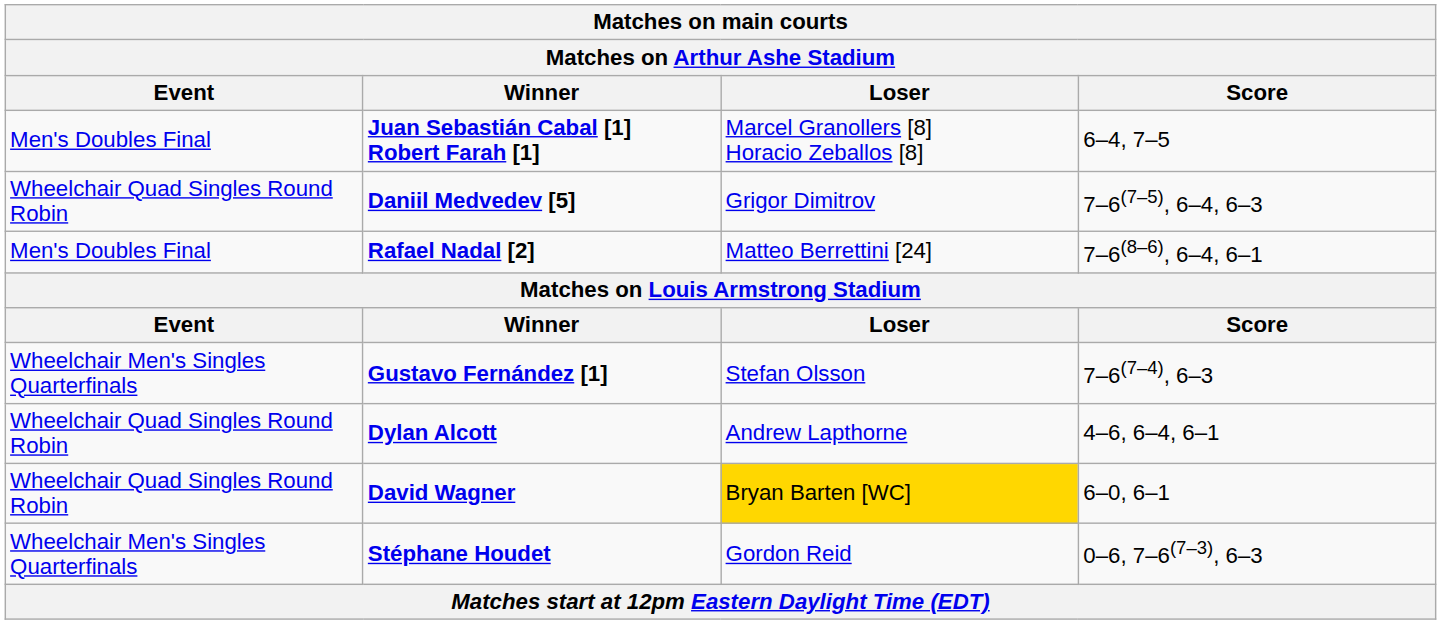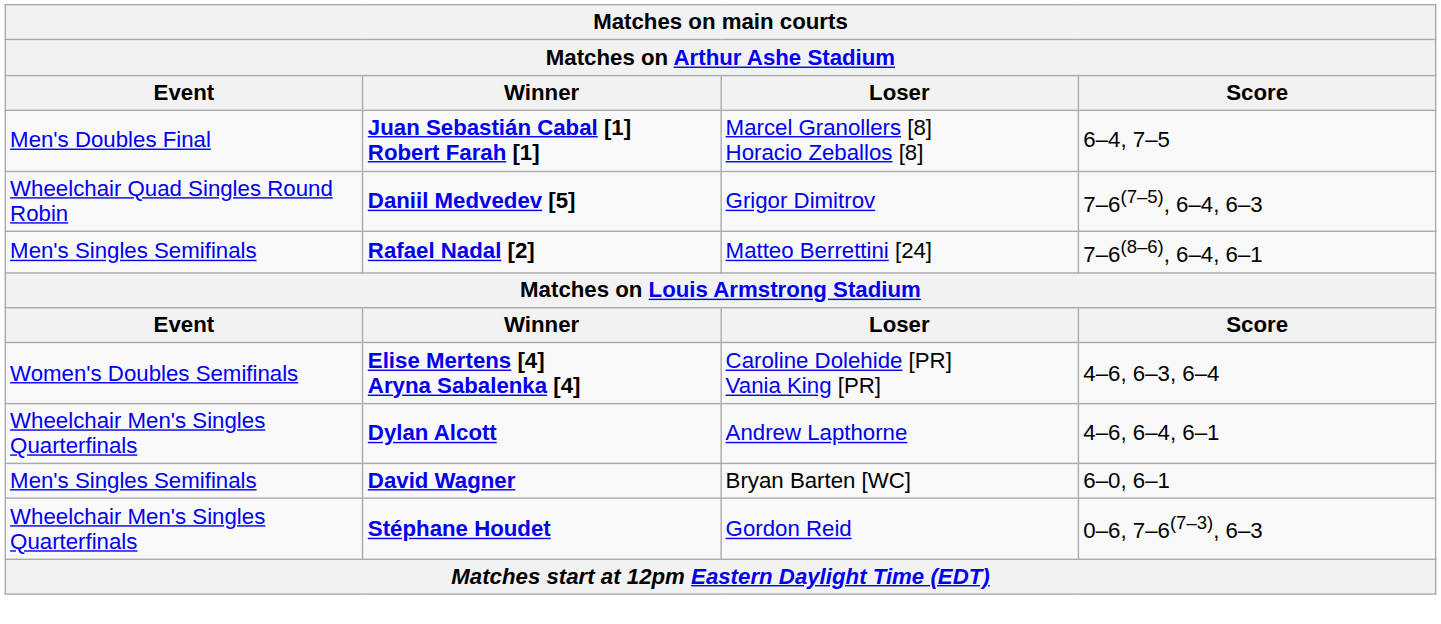Rafael Nadal [2] | Event: Men's Doubles Final -> Men's Singles Semifinals
- row: Wheelchair Men's Singles Quarterfinals | Gustavo Fernández [1] | Stefan Olsson | 7–6(7–4), 6–3
+ row: Women's Doubles Semifinals | Elise Mertens [4] Aryna Sabalenka [4] | Caroline Dolehide [PR] Vania King [PR] | 4–6, 6–3, 6–4
Dylan Alcott | Event: Wheelchair Quad Singles Round Robin -> Wheelchair Men's Singles Quarterfinals
David Wagner | Event: Wheelchair Quad Singles Round Robin -> Men's Singles Semifinals
David Wagner | Loser: gold background -> no background
